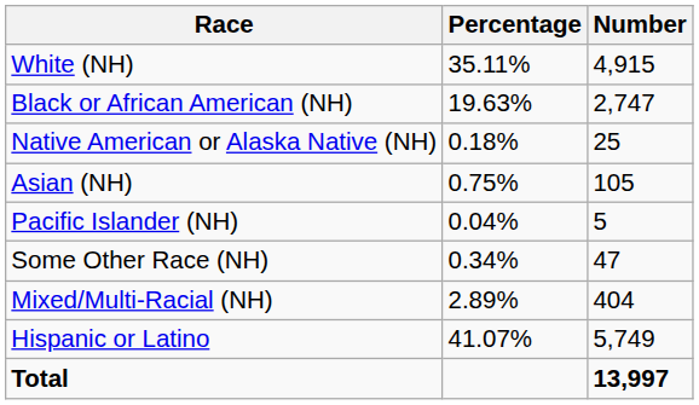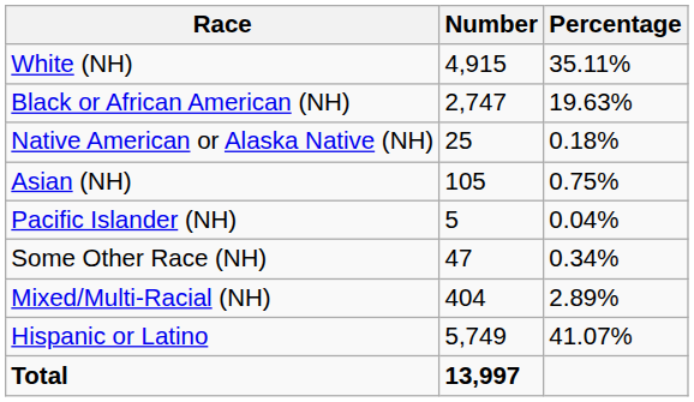columns swapped: Number <-> Percentage
